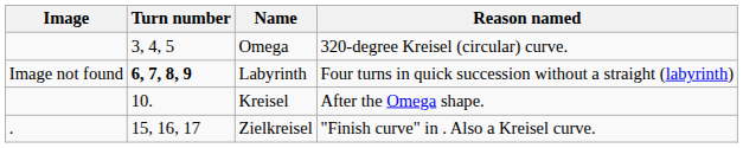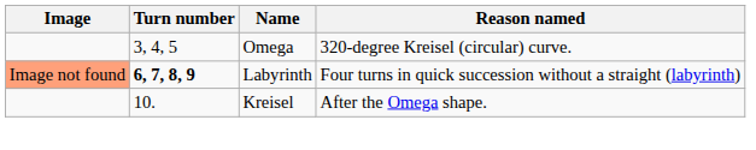Labyrinth | Image: no background -> lightsalmon background
- row: . | 15, 16, 17 | Zielkreisel | "Finish curve" in . Also a Kreisel curve.
